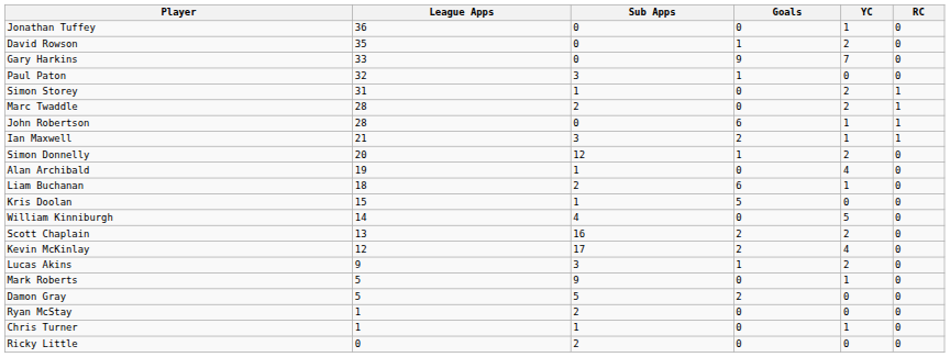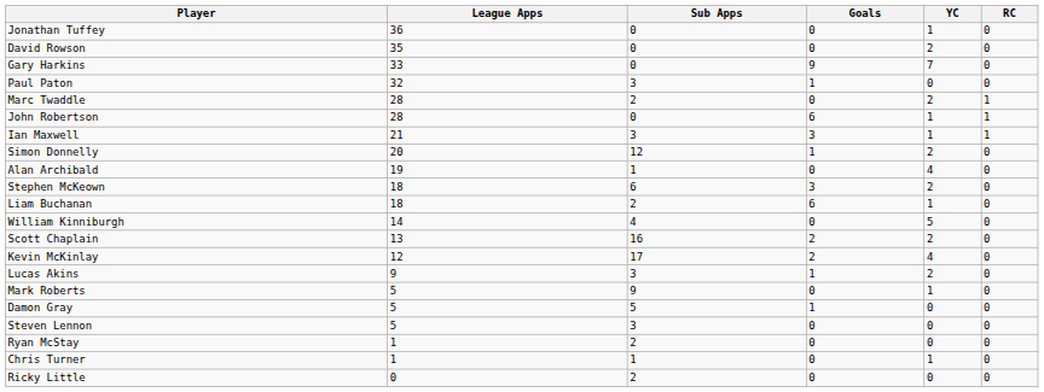David Rowson | Goals: 1 -> 0
- row: Simon Storey | 31 | 1 | 0 | 2 | 1
Ian Maxwell | Goals: 2 -> 3
+ row: Stephen McKeown | 18 | 6 | 3 | 2 | 0
- row: Kris Doolan | 15 | 1 | 5 | 0 | 0
Damon Gray | Goals: 2 -> 1
+ row: Steven Lennon | 5 | 3 | 0 | 0 | 0
